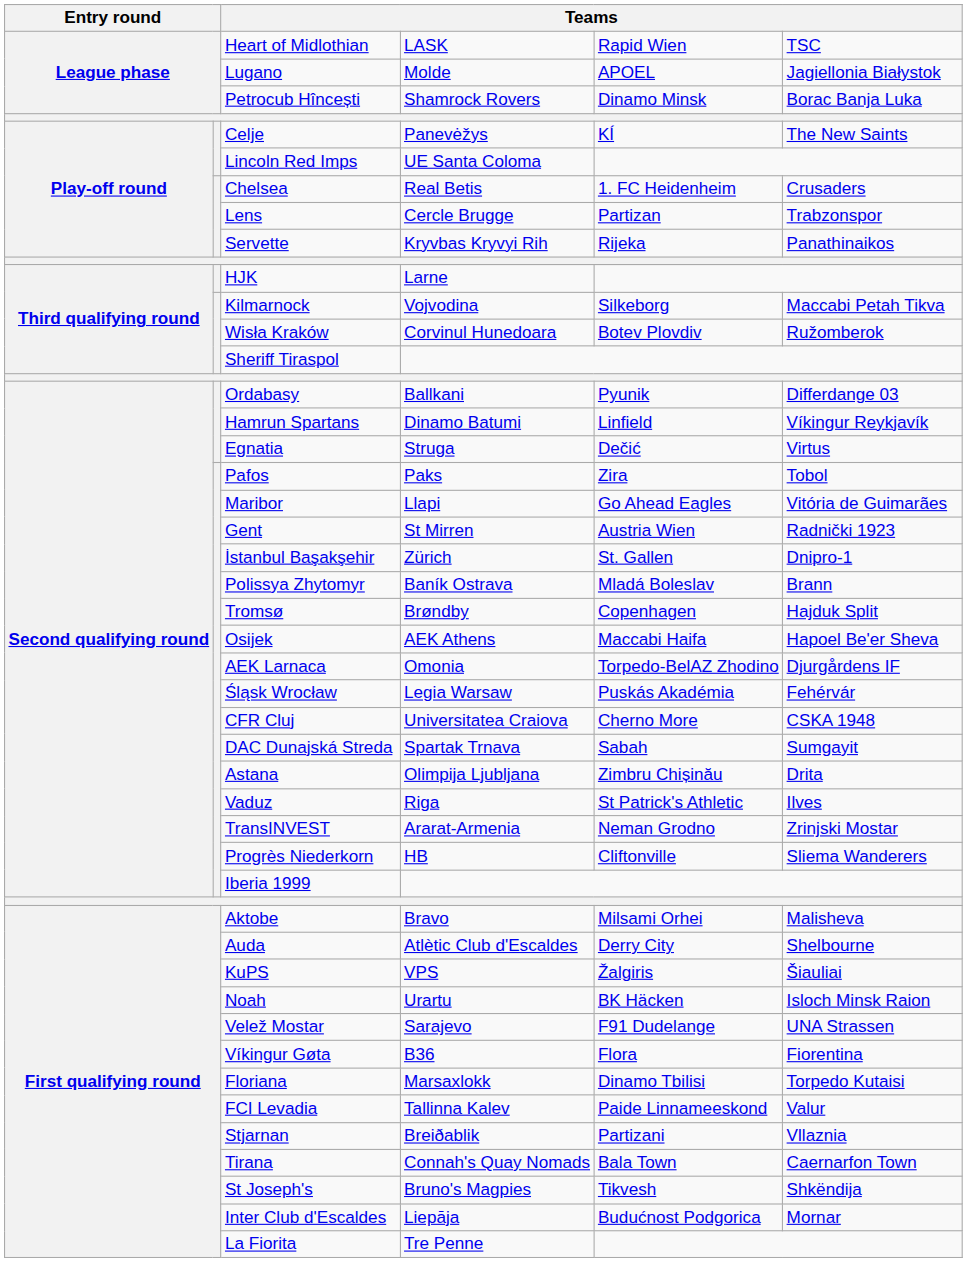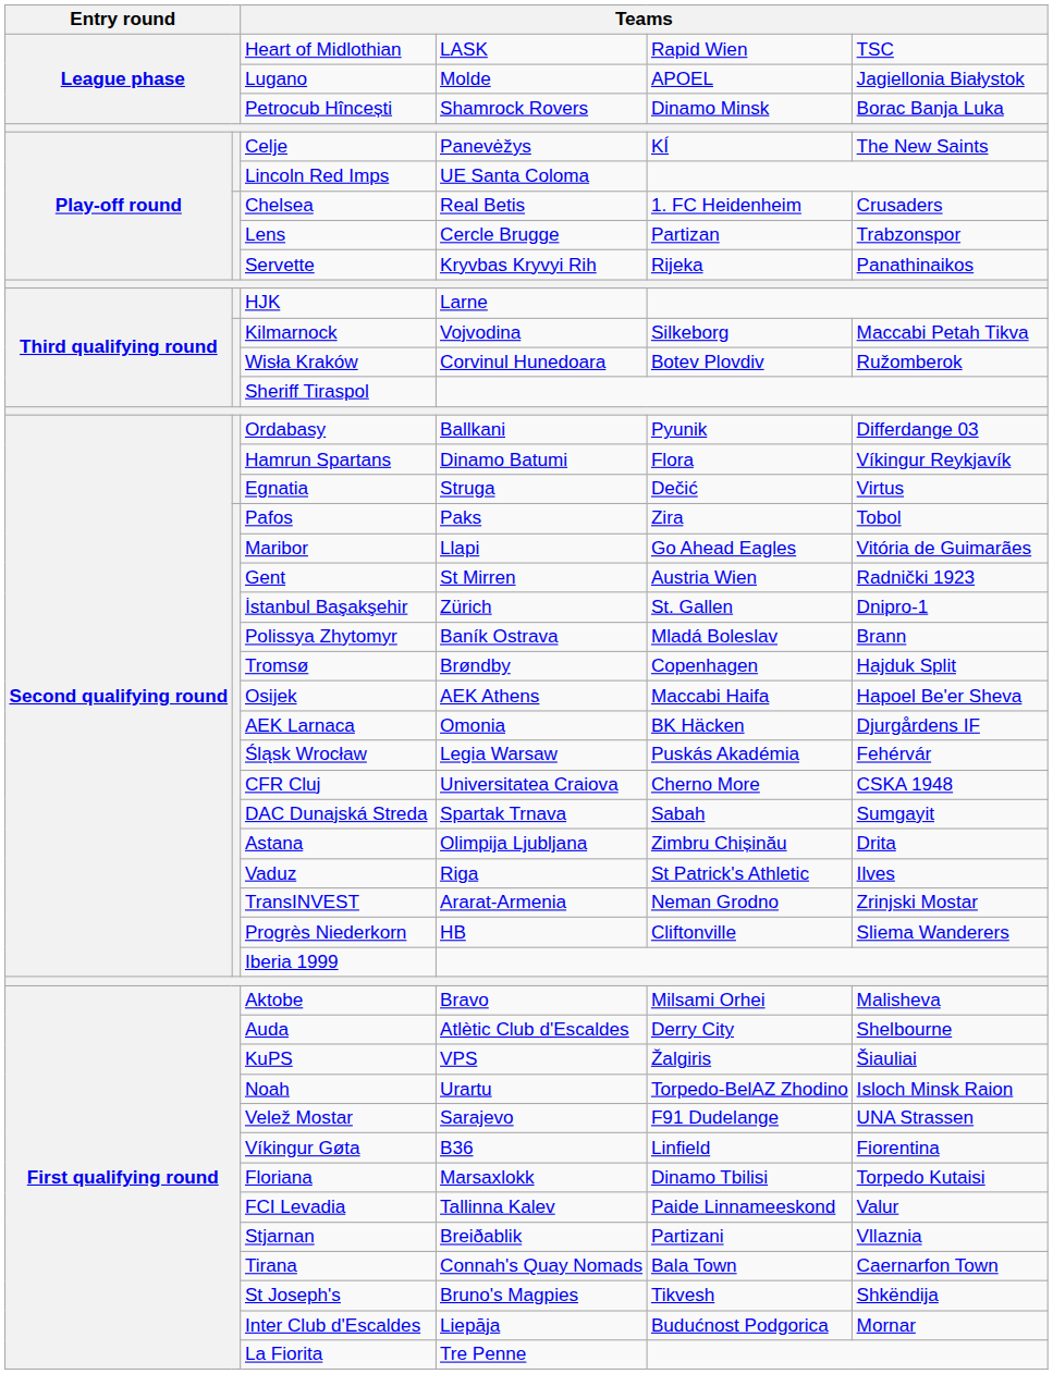Hamrun Spartans | column 5: Linfield -> Flora
AEK Larnaca | column 5: Torpedo-BelAZ Zhodino -> BK Häcken
Noah | column 5: BK Häcken -> Torpedo-BelAZ Zhodino
Víkingur Gøta | column 5: Flora -> Linfield
